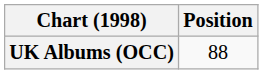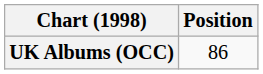UK Albums (OCC) | Position: 88 -> 86
